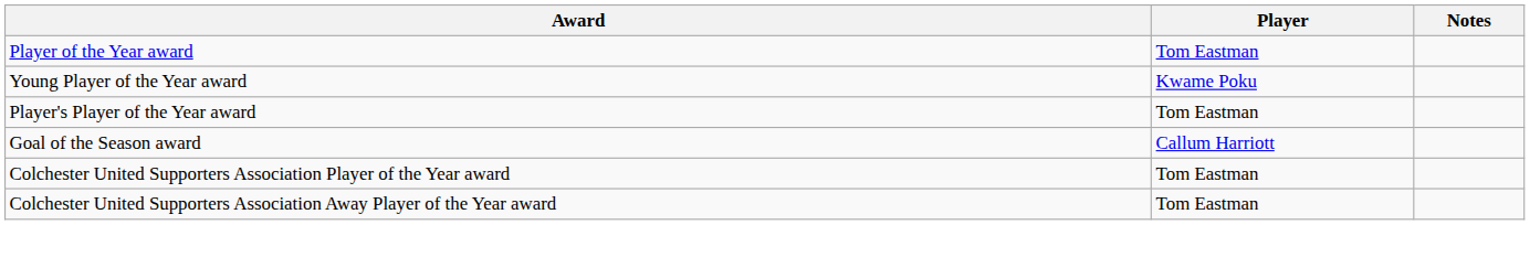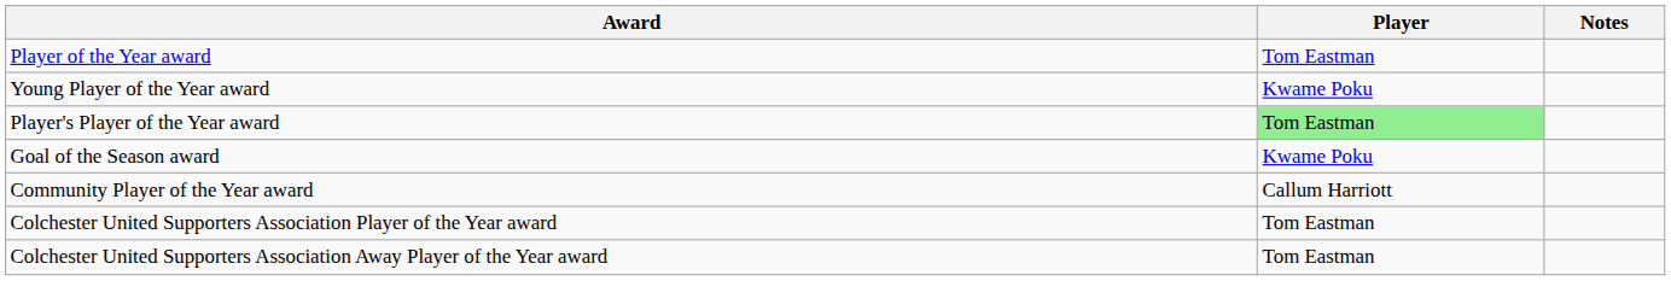Player's Player of the Year award | Player: no background -> lightgreen background
Goal of the Season award | Player: Callum Harriott -> Kwame Poku
+ row: Community Player of the Year award | Callum Harriott
